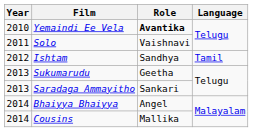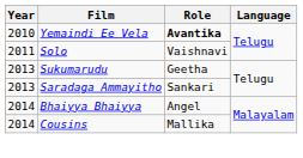- row: 2012 | Ishtam | Sandhya | Tamil
